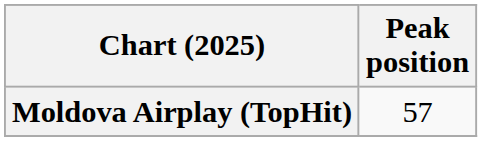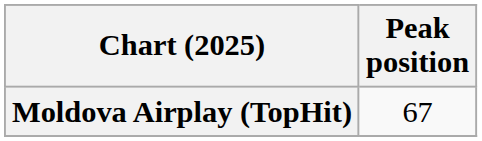Moldova Airplay (TopHit) | Peak position: 57 -> 67
